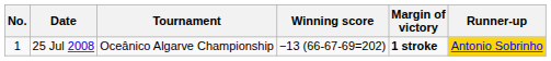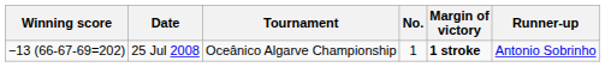columns swapped: No. <-> Winning score
25 Jul 2008 | Runner-up: gold background -> no background
